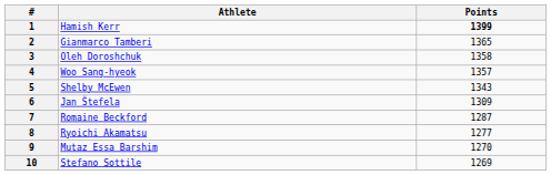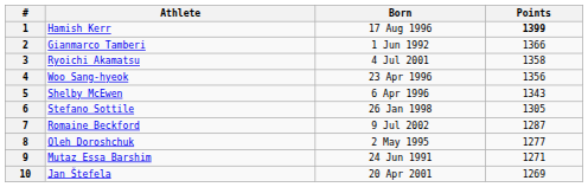+ column: Born | 17 Aug 1996 | 1 Jun 1992 | 4 Jul 2001 | 23 Apr 1996 | 6 Apr 1996 | 26 Jan 1998 | 9 Jul 2002 | 2 May 1995 | 24 Jun 1991 | 20 Apr 2001
2 | Points: 1365 -> 1366
3 | Athlete: Oleh Doroshchuk -> Ryoichi Akamatsu
4 | Points: 1357 -> 1356
6 | Athlete: Jan Štefela -> Stefano Sottile
6 | Points: 1309 -> 1305
8 | Athlete: Ryoichi Akamatsu -> Oleh Doroshchuk
9 | Points: 1270 -> 1271
10 | Athlete: Stefano Sottile -> Jan Štefela
